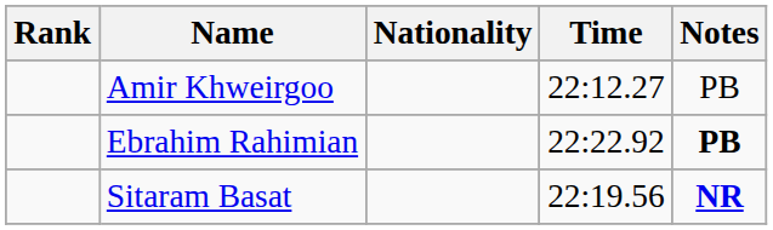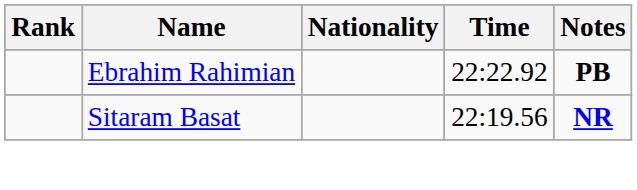- row: Amir Khweirgoo | 22:12.27 | PB
